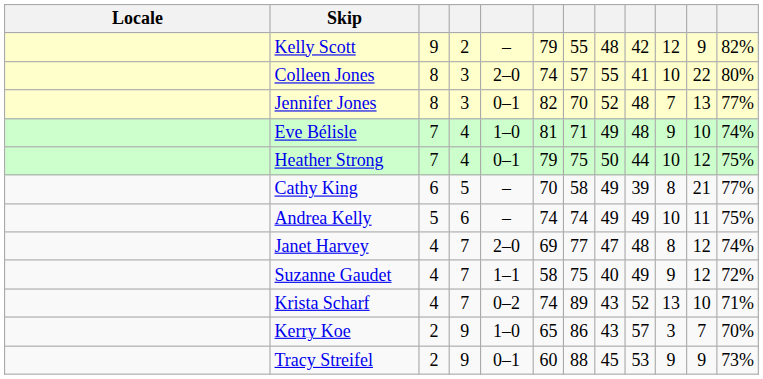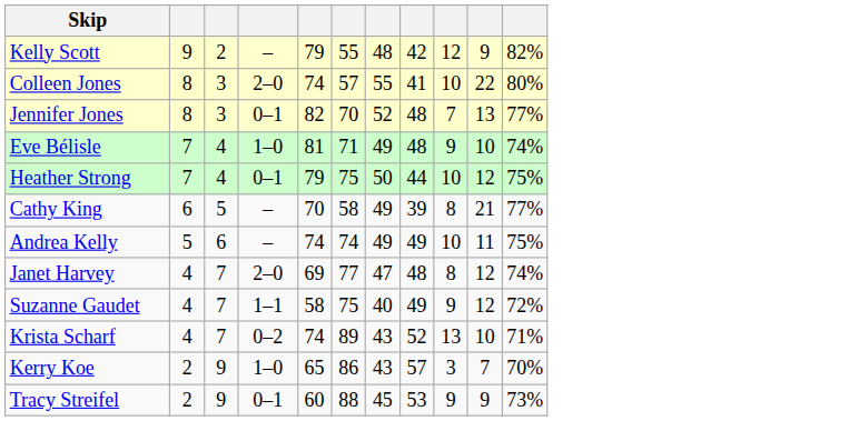- column: Locale
